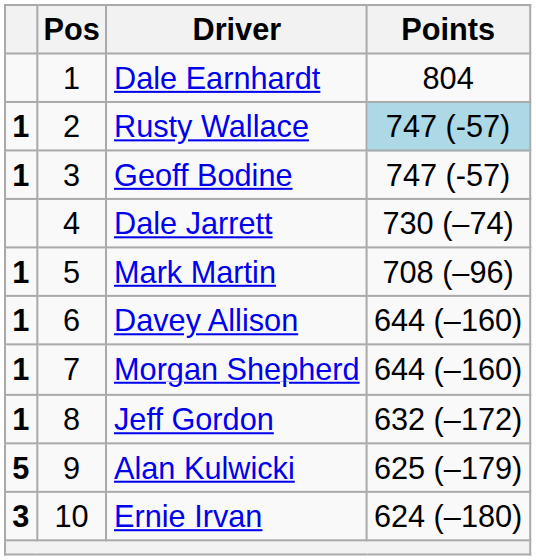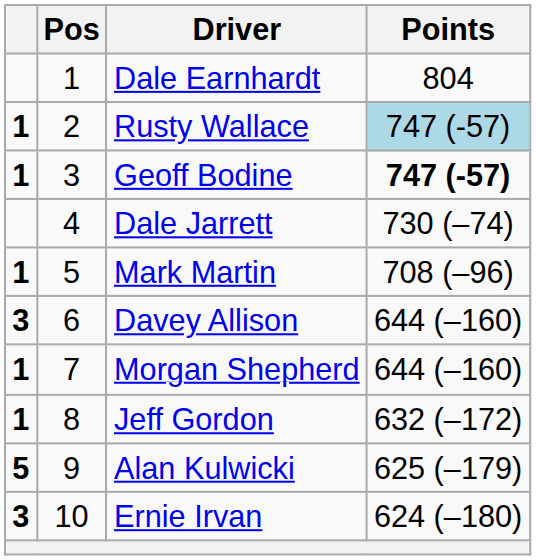Geoff Bodine | Points: normal -> bold
Davey Allison | column 1: 1 -> 3
